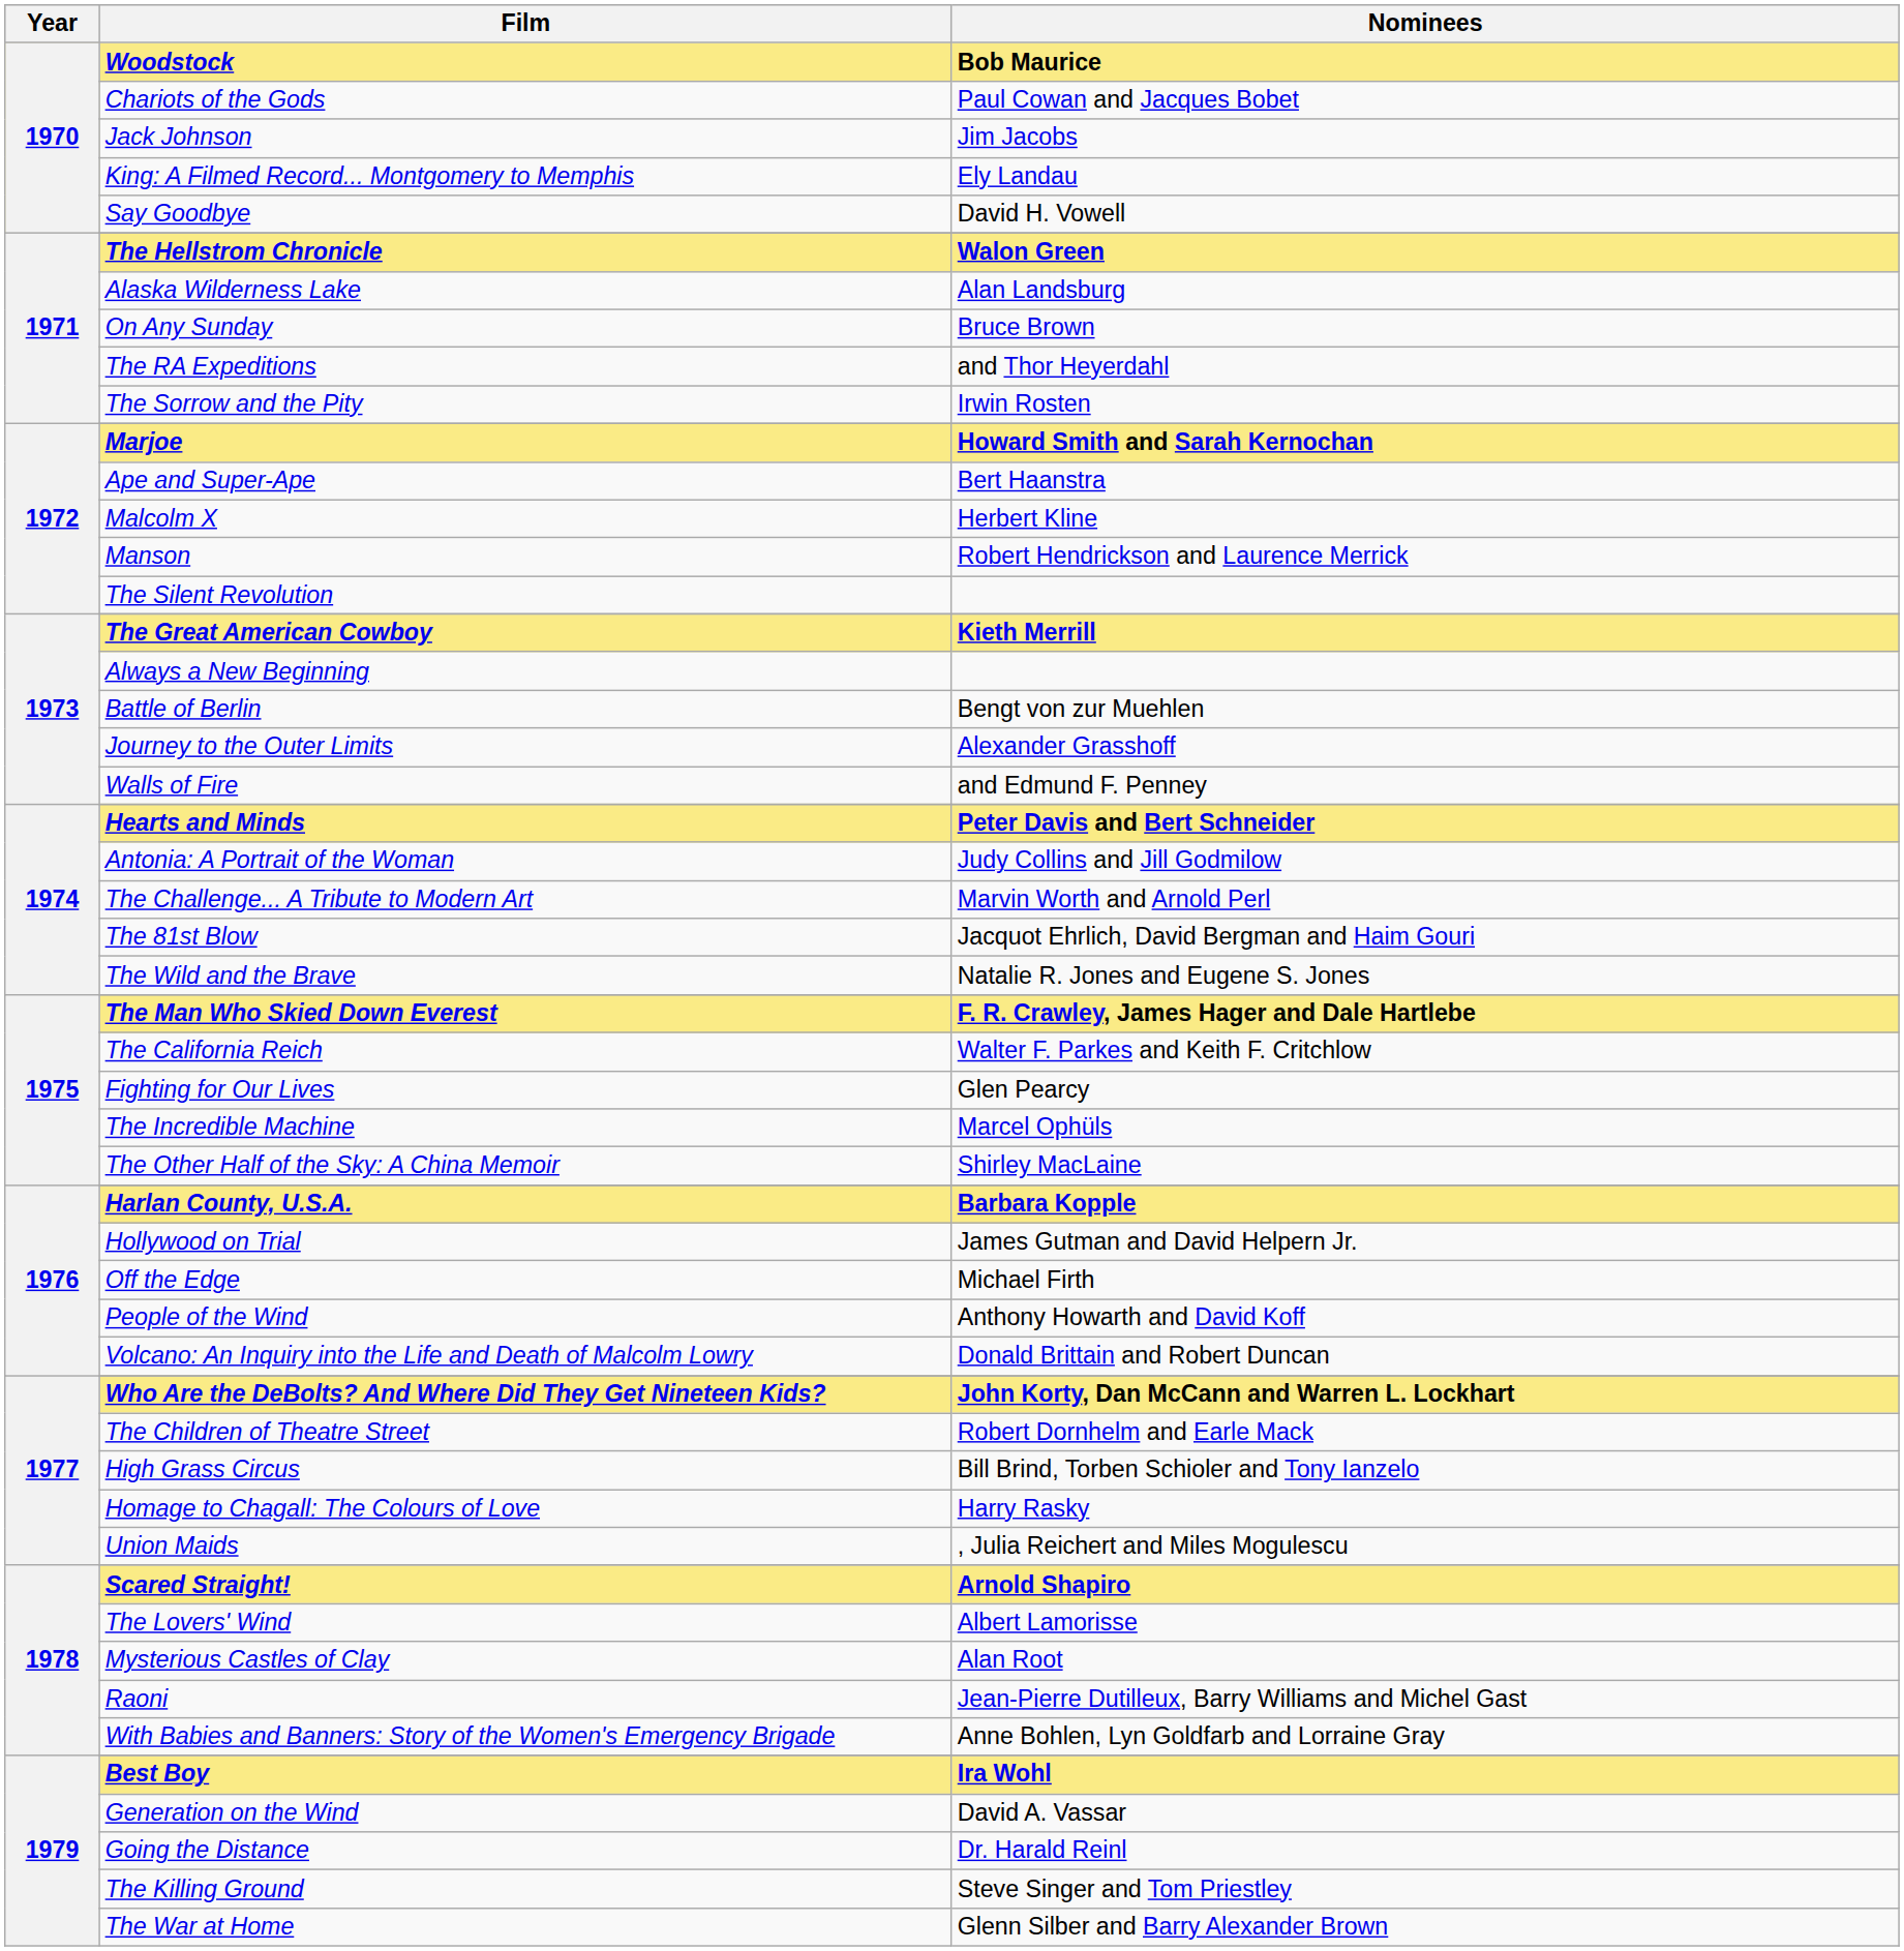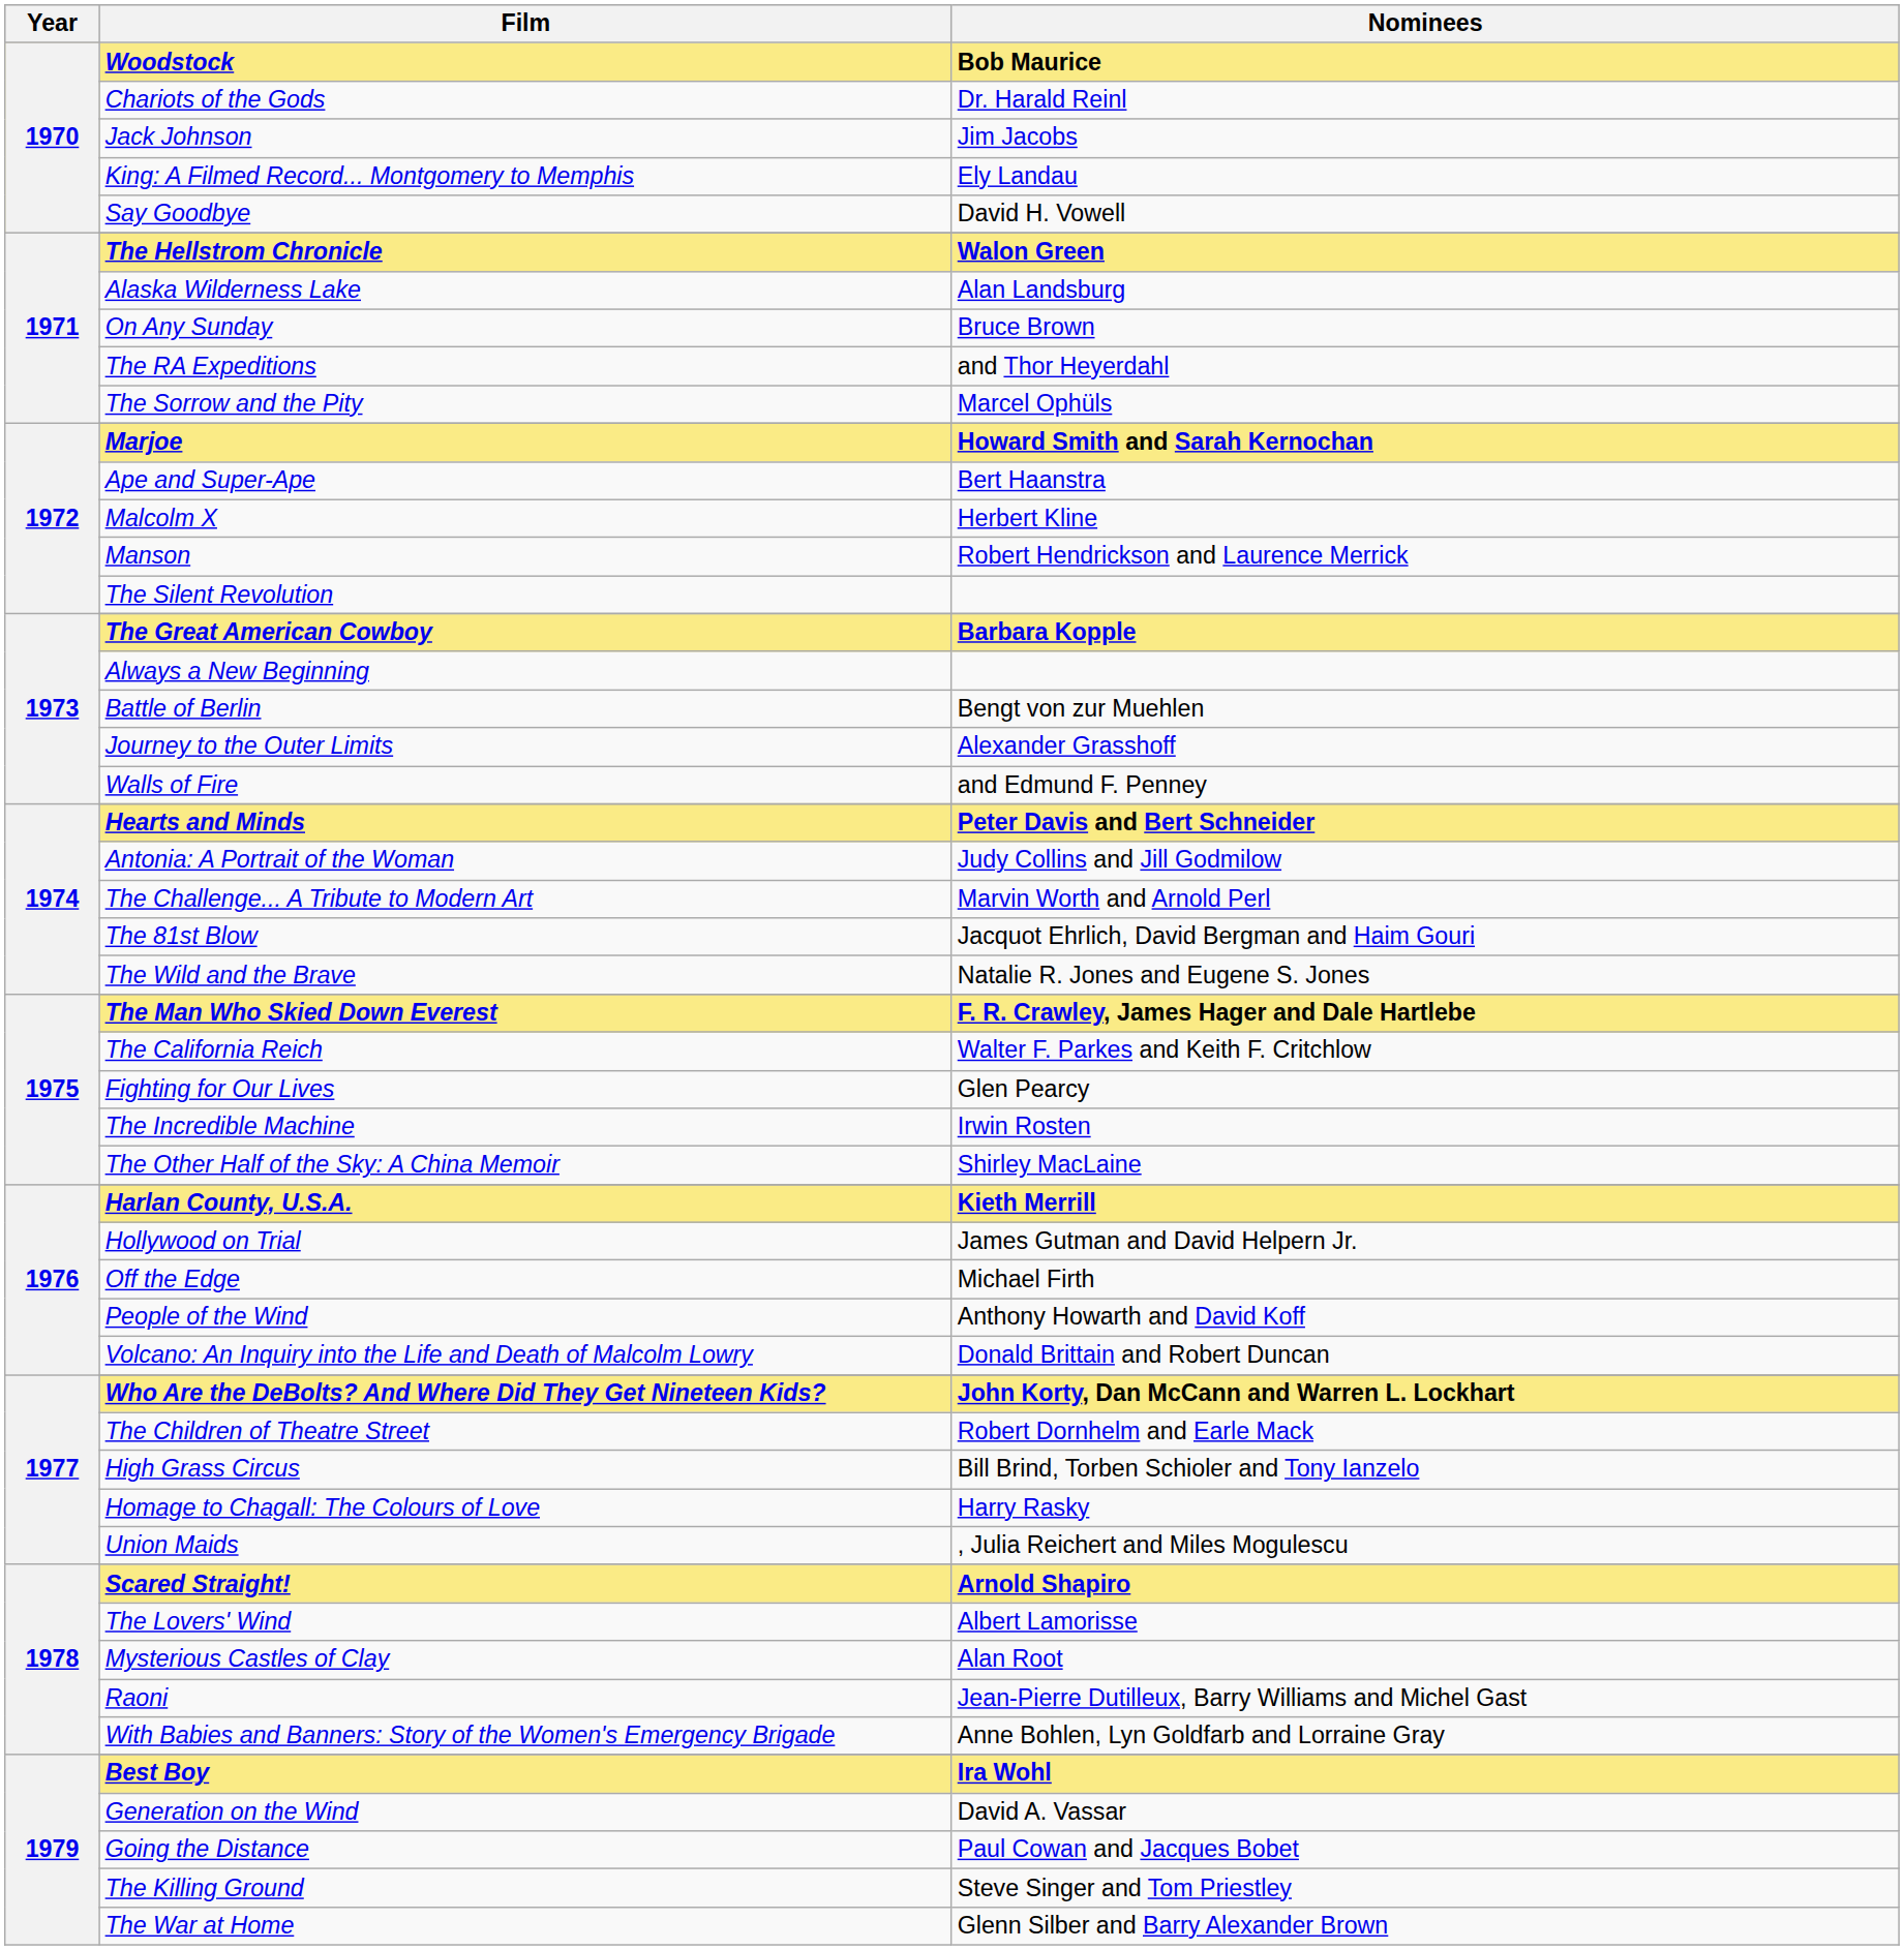Chariots of the Gods | Nominees: Paul Cowan and Jacques Bobet -> Dr. Harald Reinl
The Sorrow and the Pity | Nominees: Irwin Rosten -> Marcel Ophüls
The Great American Cowboy | Nominees: Kieth Merrill -> Barbara Kopple
The Incredible Machine | Nominees: Marcel Ophüls -> Irwin Rosten
Harlan County, U.S.A. | Nominees: Barbara Kopple -> Kieth Merrill
Going the Distance | Nominees: Dr. Harald Reinl -> Paul Cowan and Jacques Bobet
